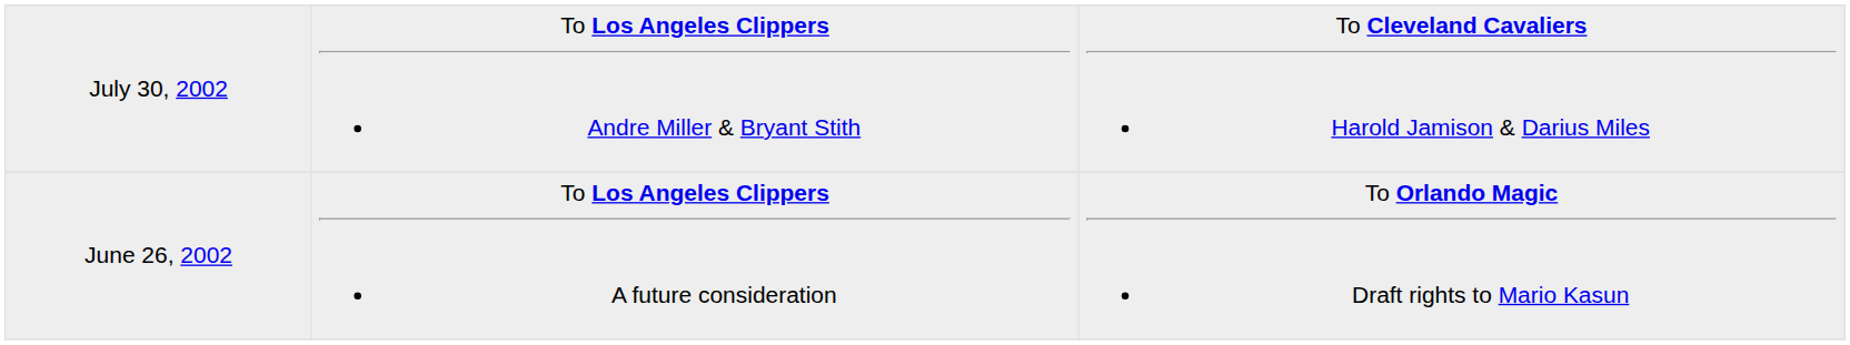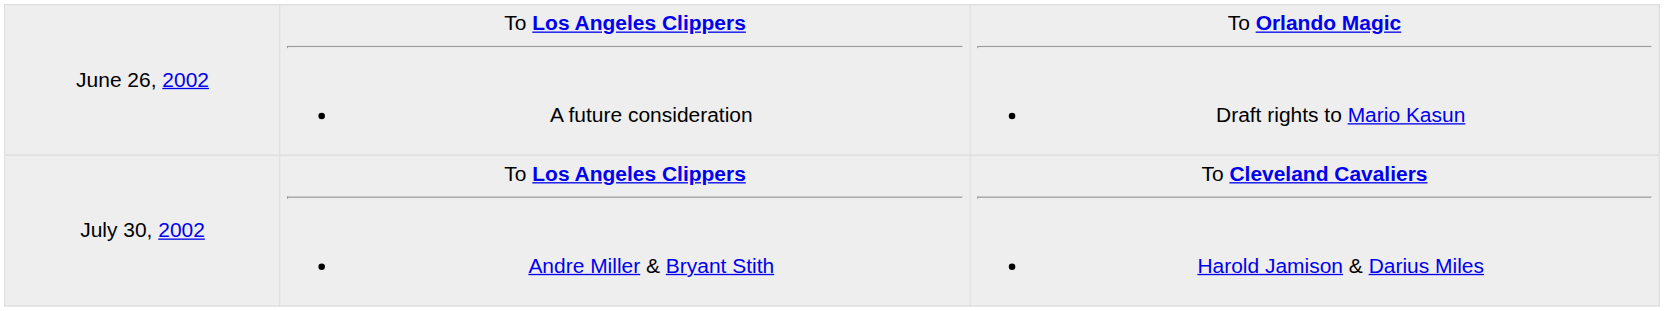rows swapped: June 26, 2002 <-> July 30, 2002
